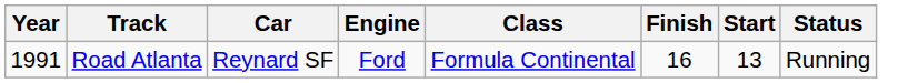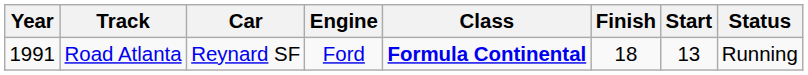Road Atlanta | Class: normal -> bold
Road Atlanta | Finish: 16 -> 18
